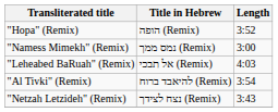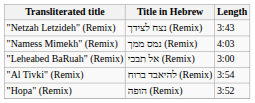rows swapped: "Hopa" (Remix) <-> "Netzah Letzideh" (Remix)
"Namess Mimekh" (Remix) | Length: 3:00 -> 4:03
"Leheabed BaRuah" (Remix) | Length: 4:03 -> 3:00
